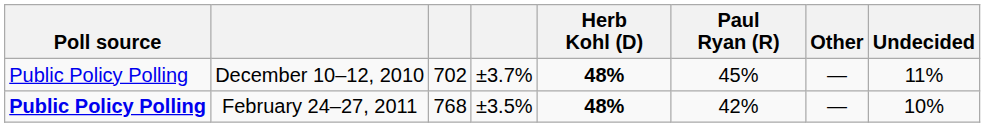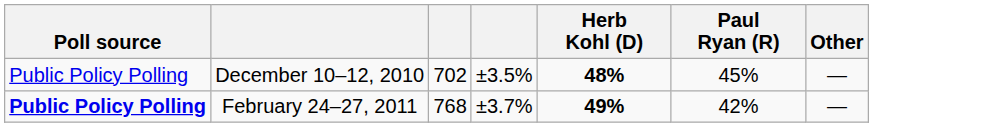- column: Undecided | 11% | 10%
December 10–12, 2010 | column 4: ±3.7% -> ±3.5%
February 24–27, 2011 | column 4: ±3.5% -> ±3.7%
February 24–27, 2011 | Herb Kohl (D): 48% -> 49%
